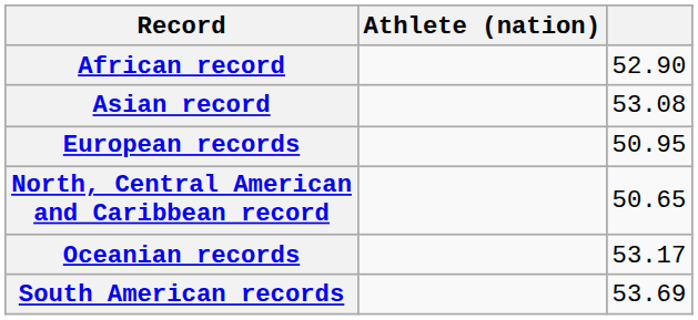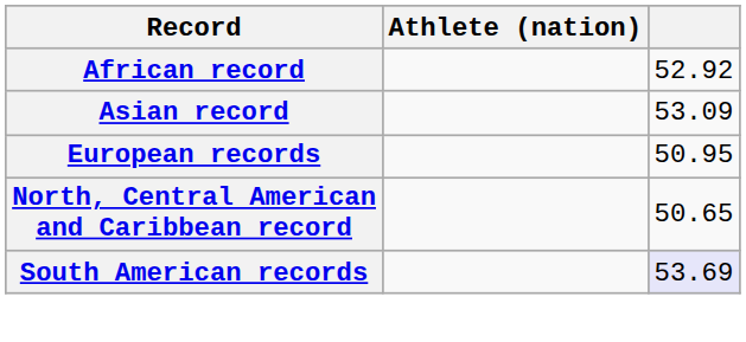African record | column 3: 52.90 -> 52.92
Asian record | column 3: 53.08 -> 53.09
- row: Oceanian records | 53.17
South American records | column 3: no background -> lavender background
